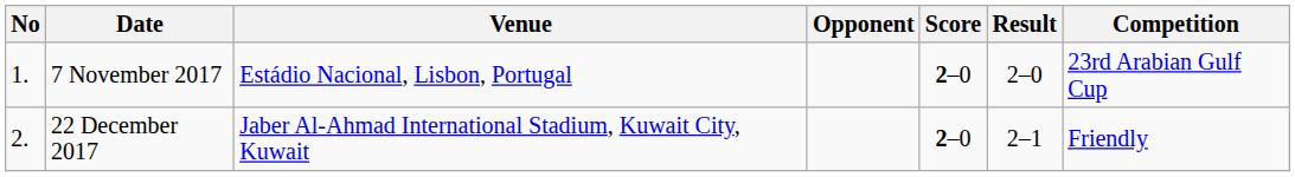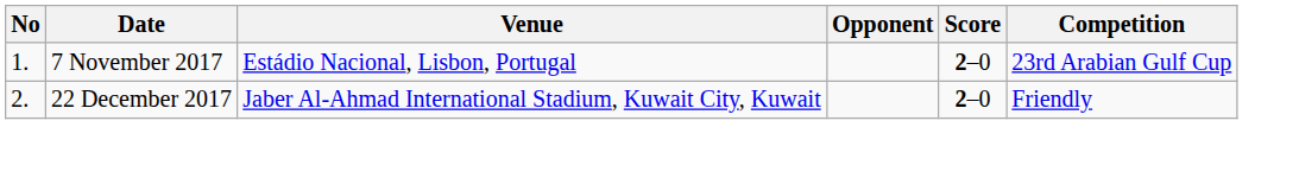- column: Result | 2–0 | 2–1
